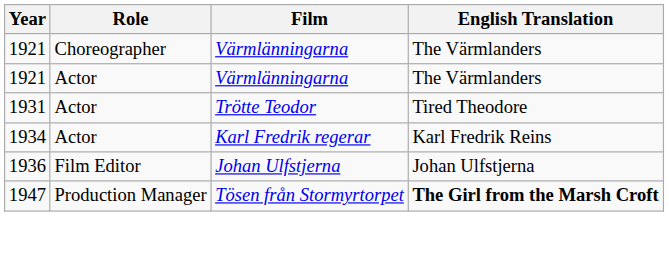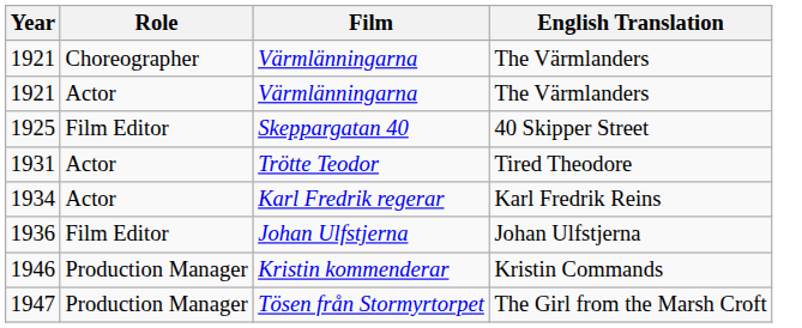+ row: 1925 | Film Editor | Skeppargatan 40 | 40 Skipper Street
+ row: 1946 | Production Manager | Kristin kommenderar | Kristin Commands
1947 | English Translation: bold -> normal
